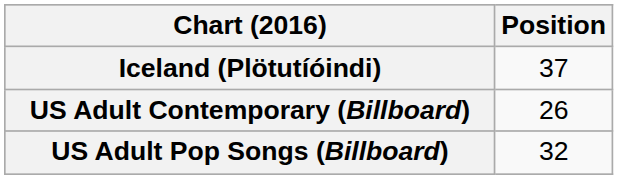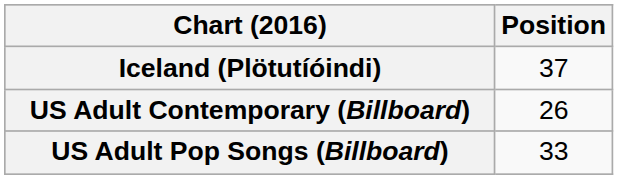US Adult Pop Songs (Billboard) | Position: 32 -> 33
